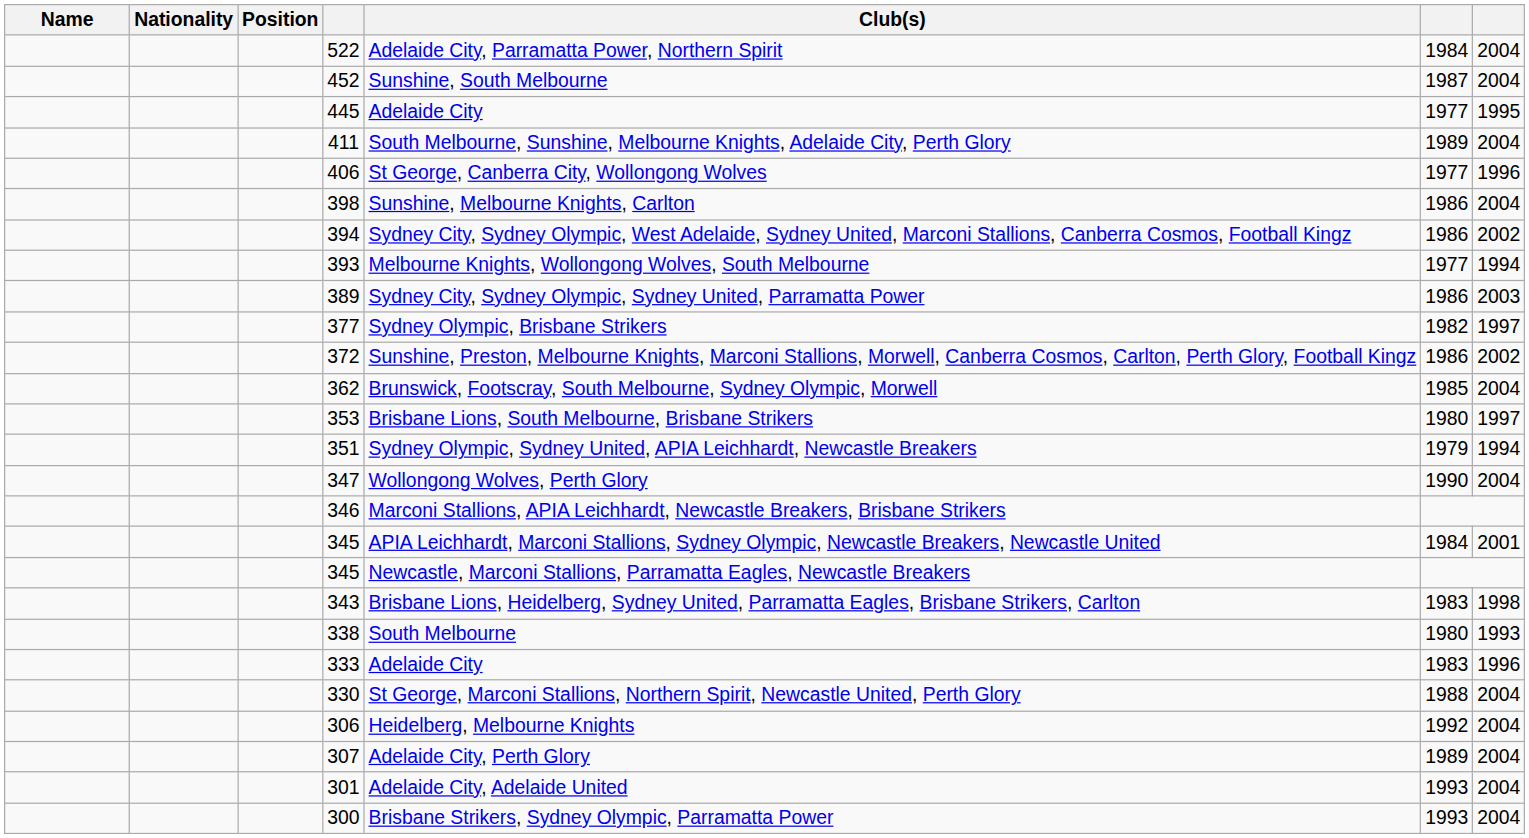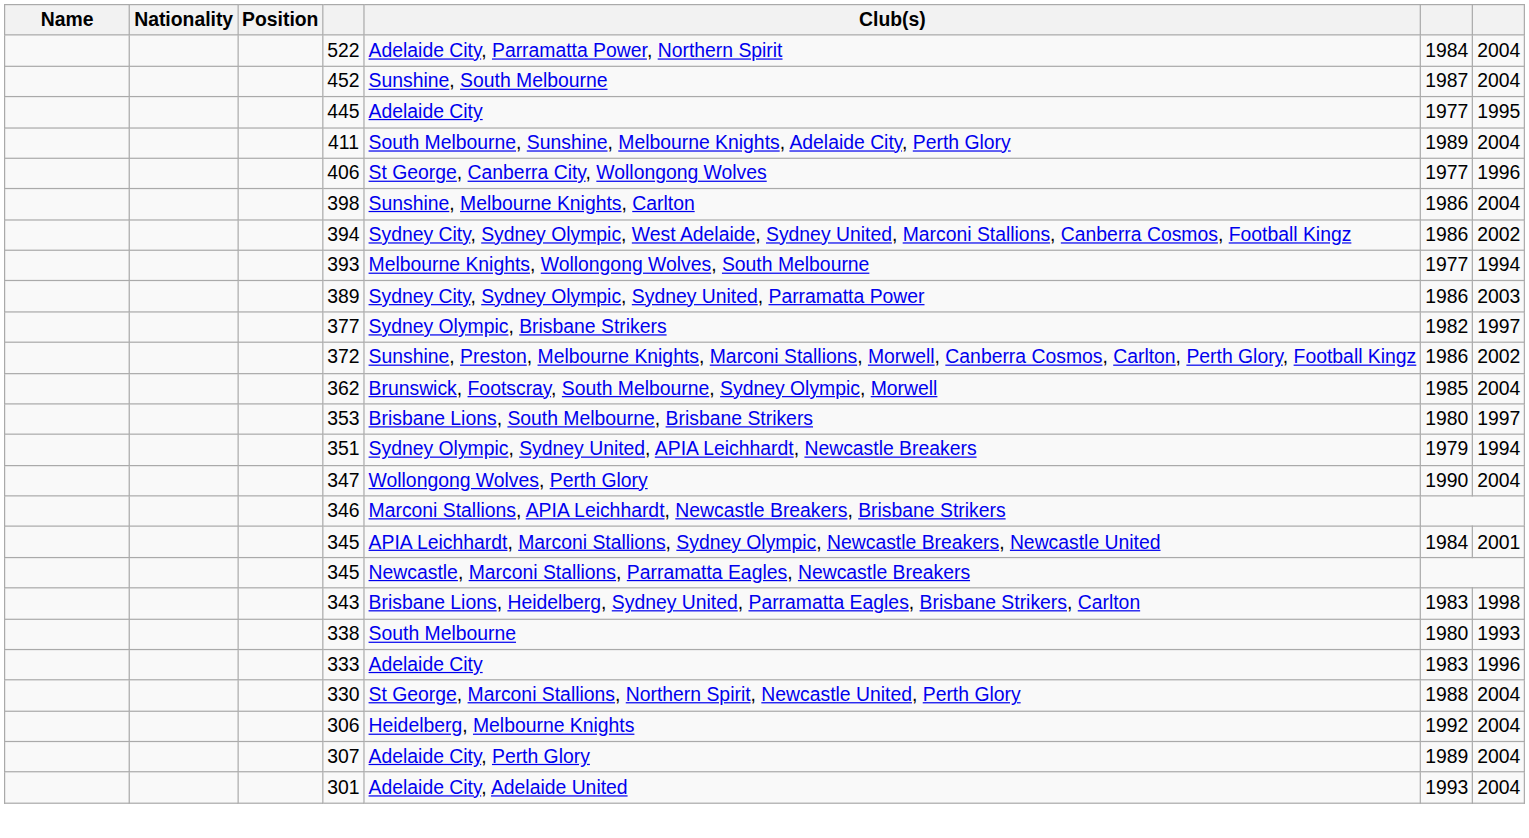- row: 300 | Brisbane Strikers, Sydney Olympic, Parramatta Power | 1993 | 2004
